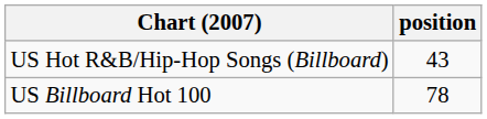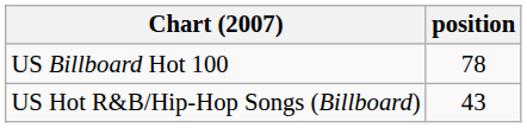rows swapped: US Billboard Hot 100 <-> US Hot R&B/Hip-Hop Songs (Billboard)
